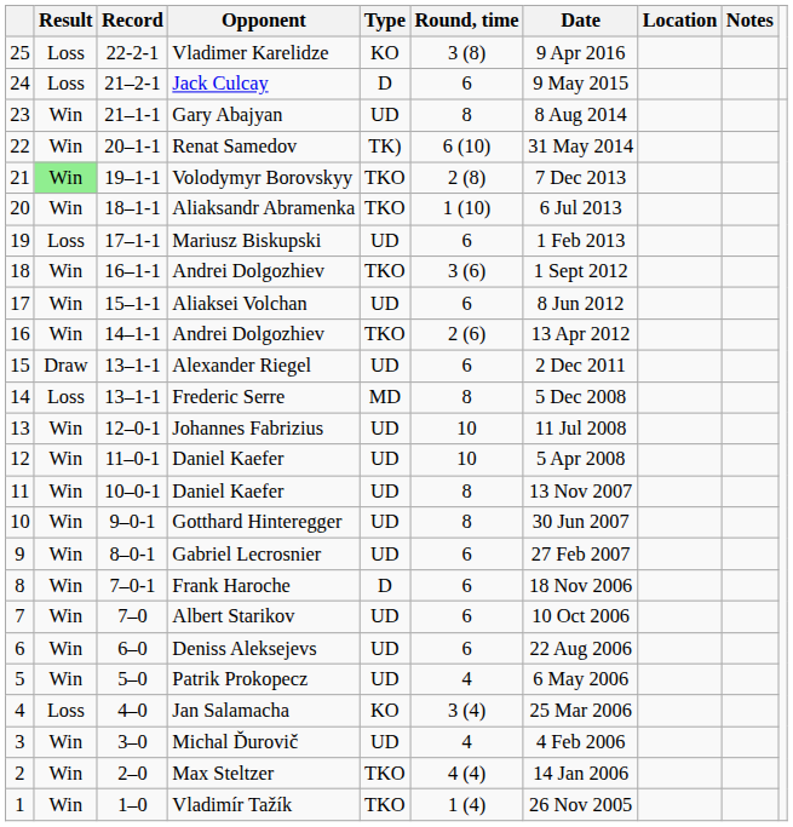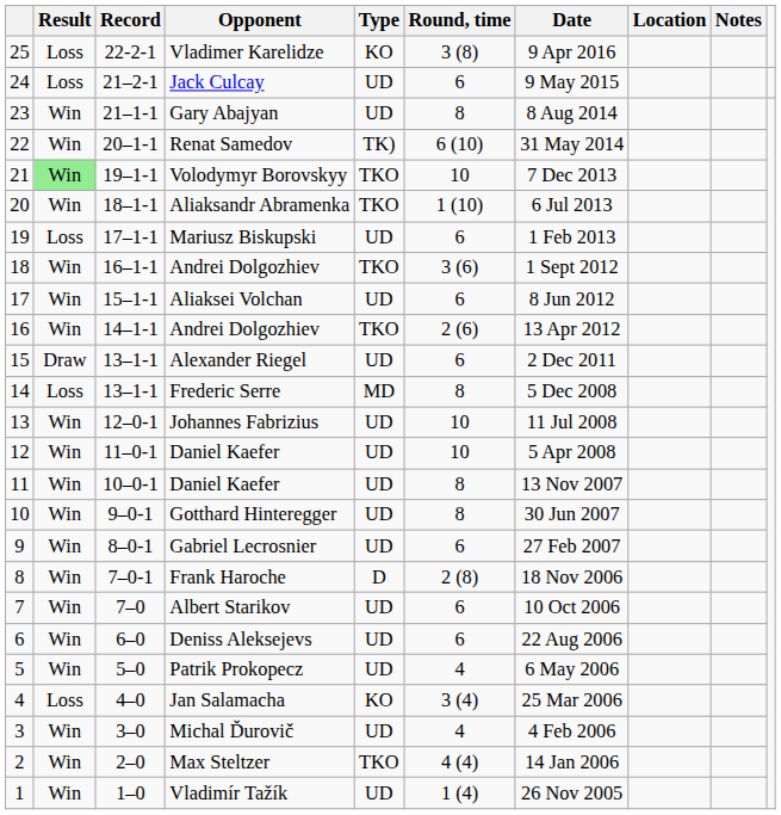Jack Culcay | Type: D -> UD
Volodymyr Borovskyy | Round, time: 2 (8) -> 10
Frank Haroche | Round, time: 6 -> 2 (8)
Vladimír Tažík | Type: TKO -> UD
